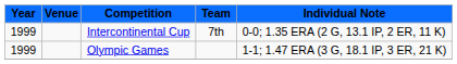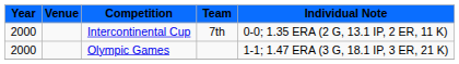Intercontinental Cup | Year: 1999 -> 2000
Olympic Games | Year: 1999 -> 2000
